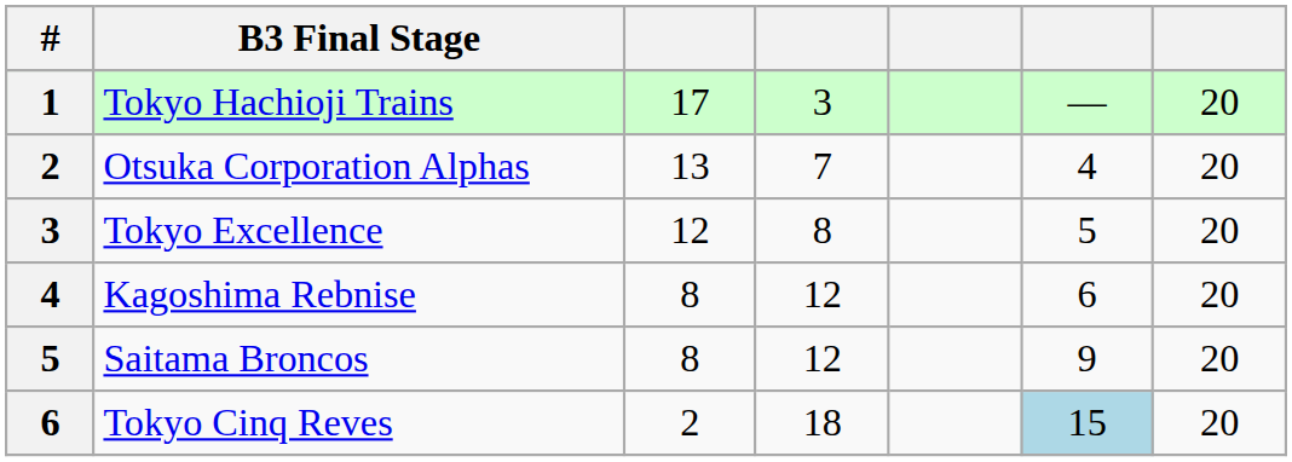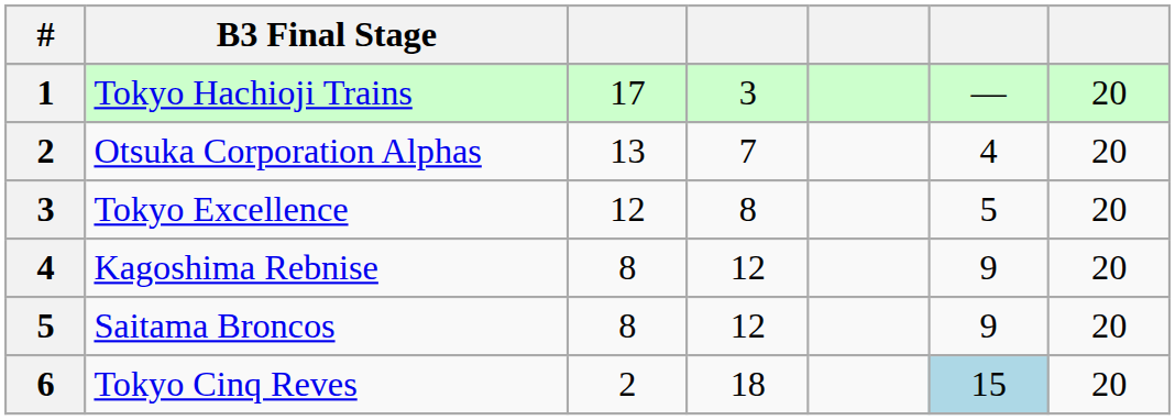Kagoshima Rebnise | column 6: 6 -> 9
